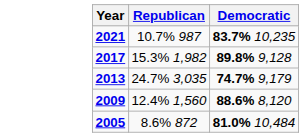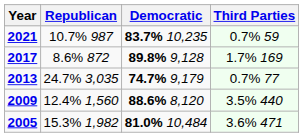+ column: Third Parties | 0.7% 59 | 1.7% 169 | 0.7% 77 | 3.5% 440 | 3.6% 471
2017 | Republican: 15.3% 1,982 -> 8.6% 872
2005 | Republican: 8.6% 872 -> 15.3% 1,982
